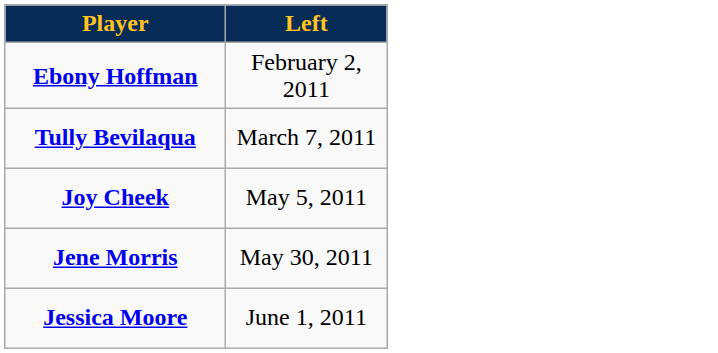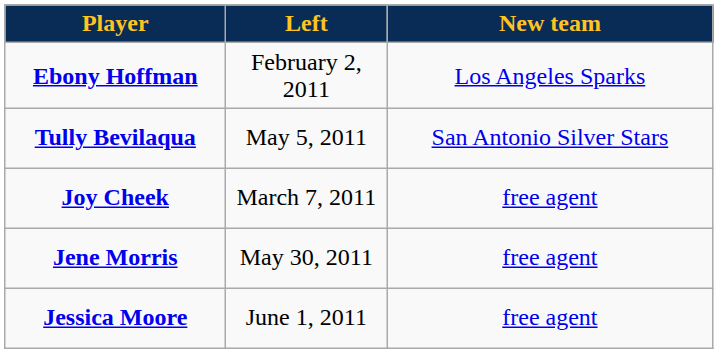+ column: New team | Los Angeles Sparks | San Antonio Silver Stars | free agent | free agent | free agent
Tully Bevilaqua | Left: March 7, 2011 -> May 5, 2011
Joy Cheek | Left: May 5, 2011 -> March 7, 2011
